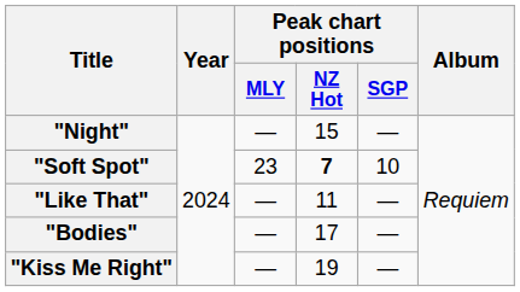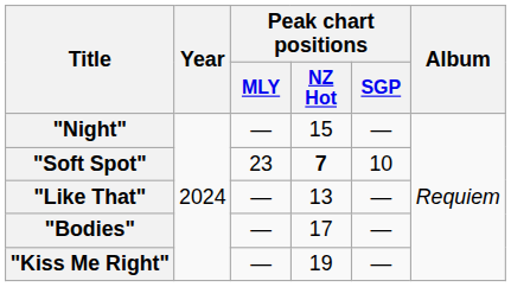"Like That" | Peak chart positions / NZ Hot: 11 -> 13
